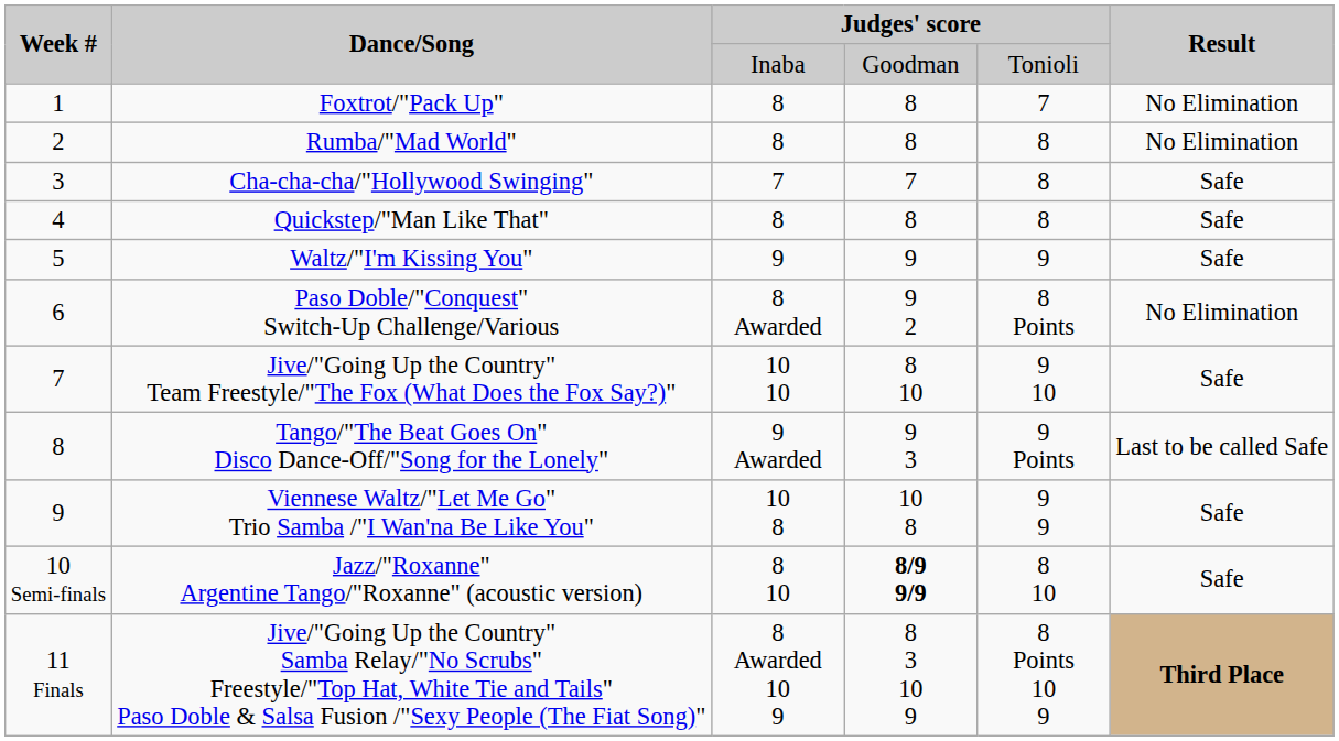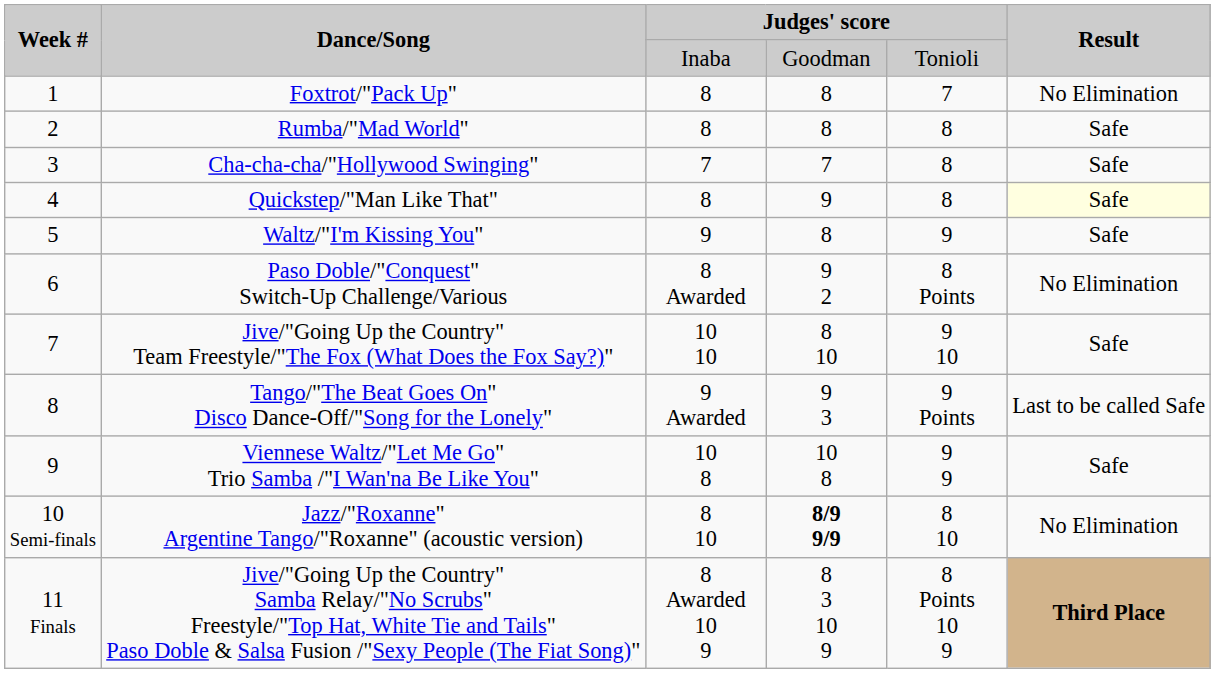Rumba/"Mad World" | Result: No Elimination -> Safe
Quickstep/"Man Like That" | column 4: 8 -> 9
Quickstep/"Man Like That" | Result: no background -> lightyellow background
Waltz/"I'm Kissing You" | column 4: 9 -> 8
Jazz/"Roxanne" Argentine Tango/"Roxanne" (acoustic version) | Result: Safe -> No Elimination
